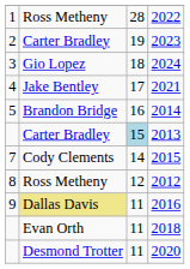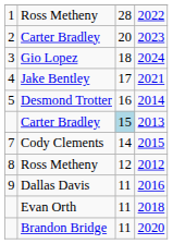2023 | column 3: 19 -> 20
2014 | column 2: Brandon Bridge -> Desmond Trotter
2016 | column 2: khaki background -> no background
2020 | column 2: Desmond Trotter -> Brandon Bridge
